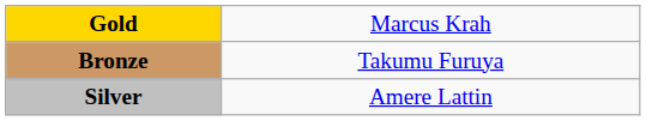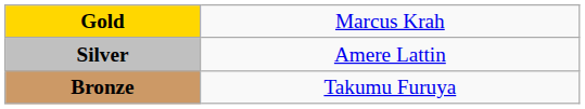rows swapped: Silver <-> Bronze
